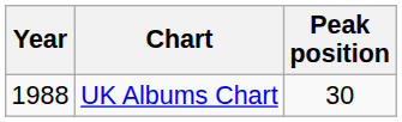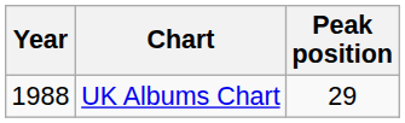UK Albums Chart | Peak position: 30 -> 29
